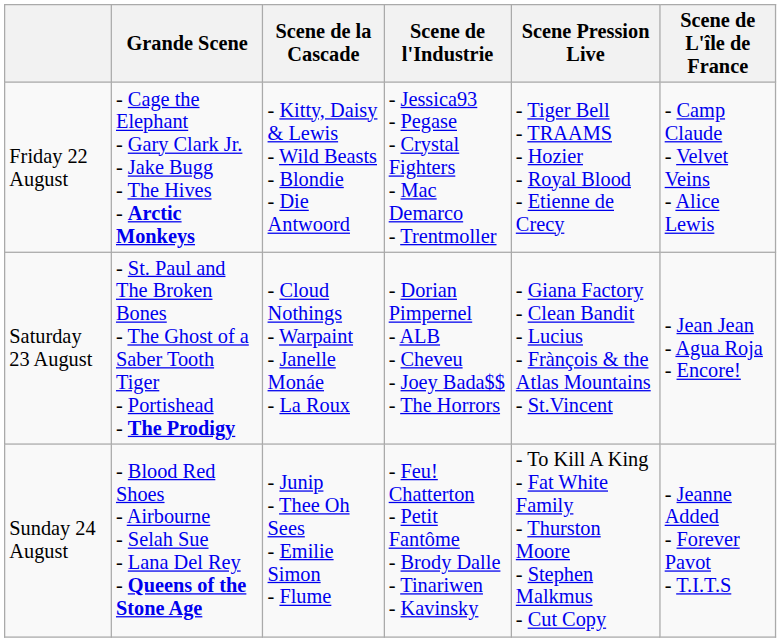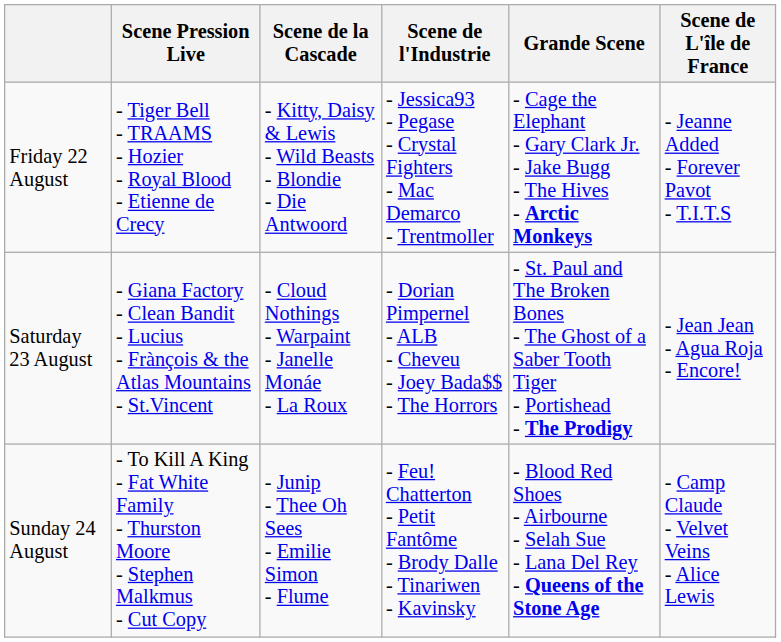columns swapped: Grande Scene <-> Scene Pression Live
Friday 22 August | Scene de L'île de France: - Camp Claude - Velvet Veins - Alice Lewis -> - Jeanne Added - Forever Pavot - T.I.T.S
Sunday 24 August | Scene de L'île de France: - Jeanne Added - Forever Pavot - T.I.T.S -> - Camp Claude - Velvet Veins - Alice Lewis
